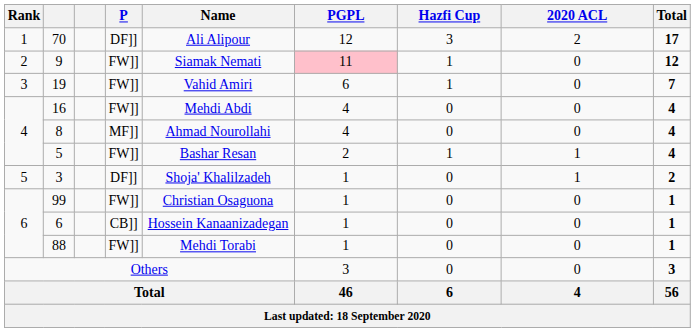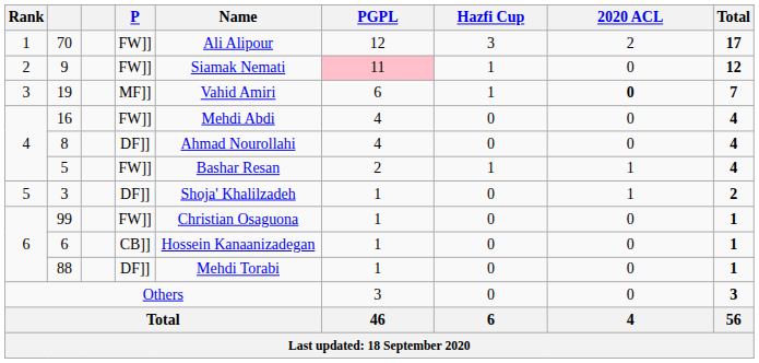70 | P: DF]] -> FW]]
19 | P: FW]] -> MF]]
19 | 2020 ACL: normal -> bold
8 | P: MF]] -> DF]]
88 | P: FW]] -> DF]]
